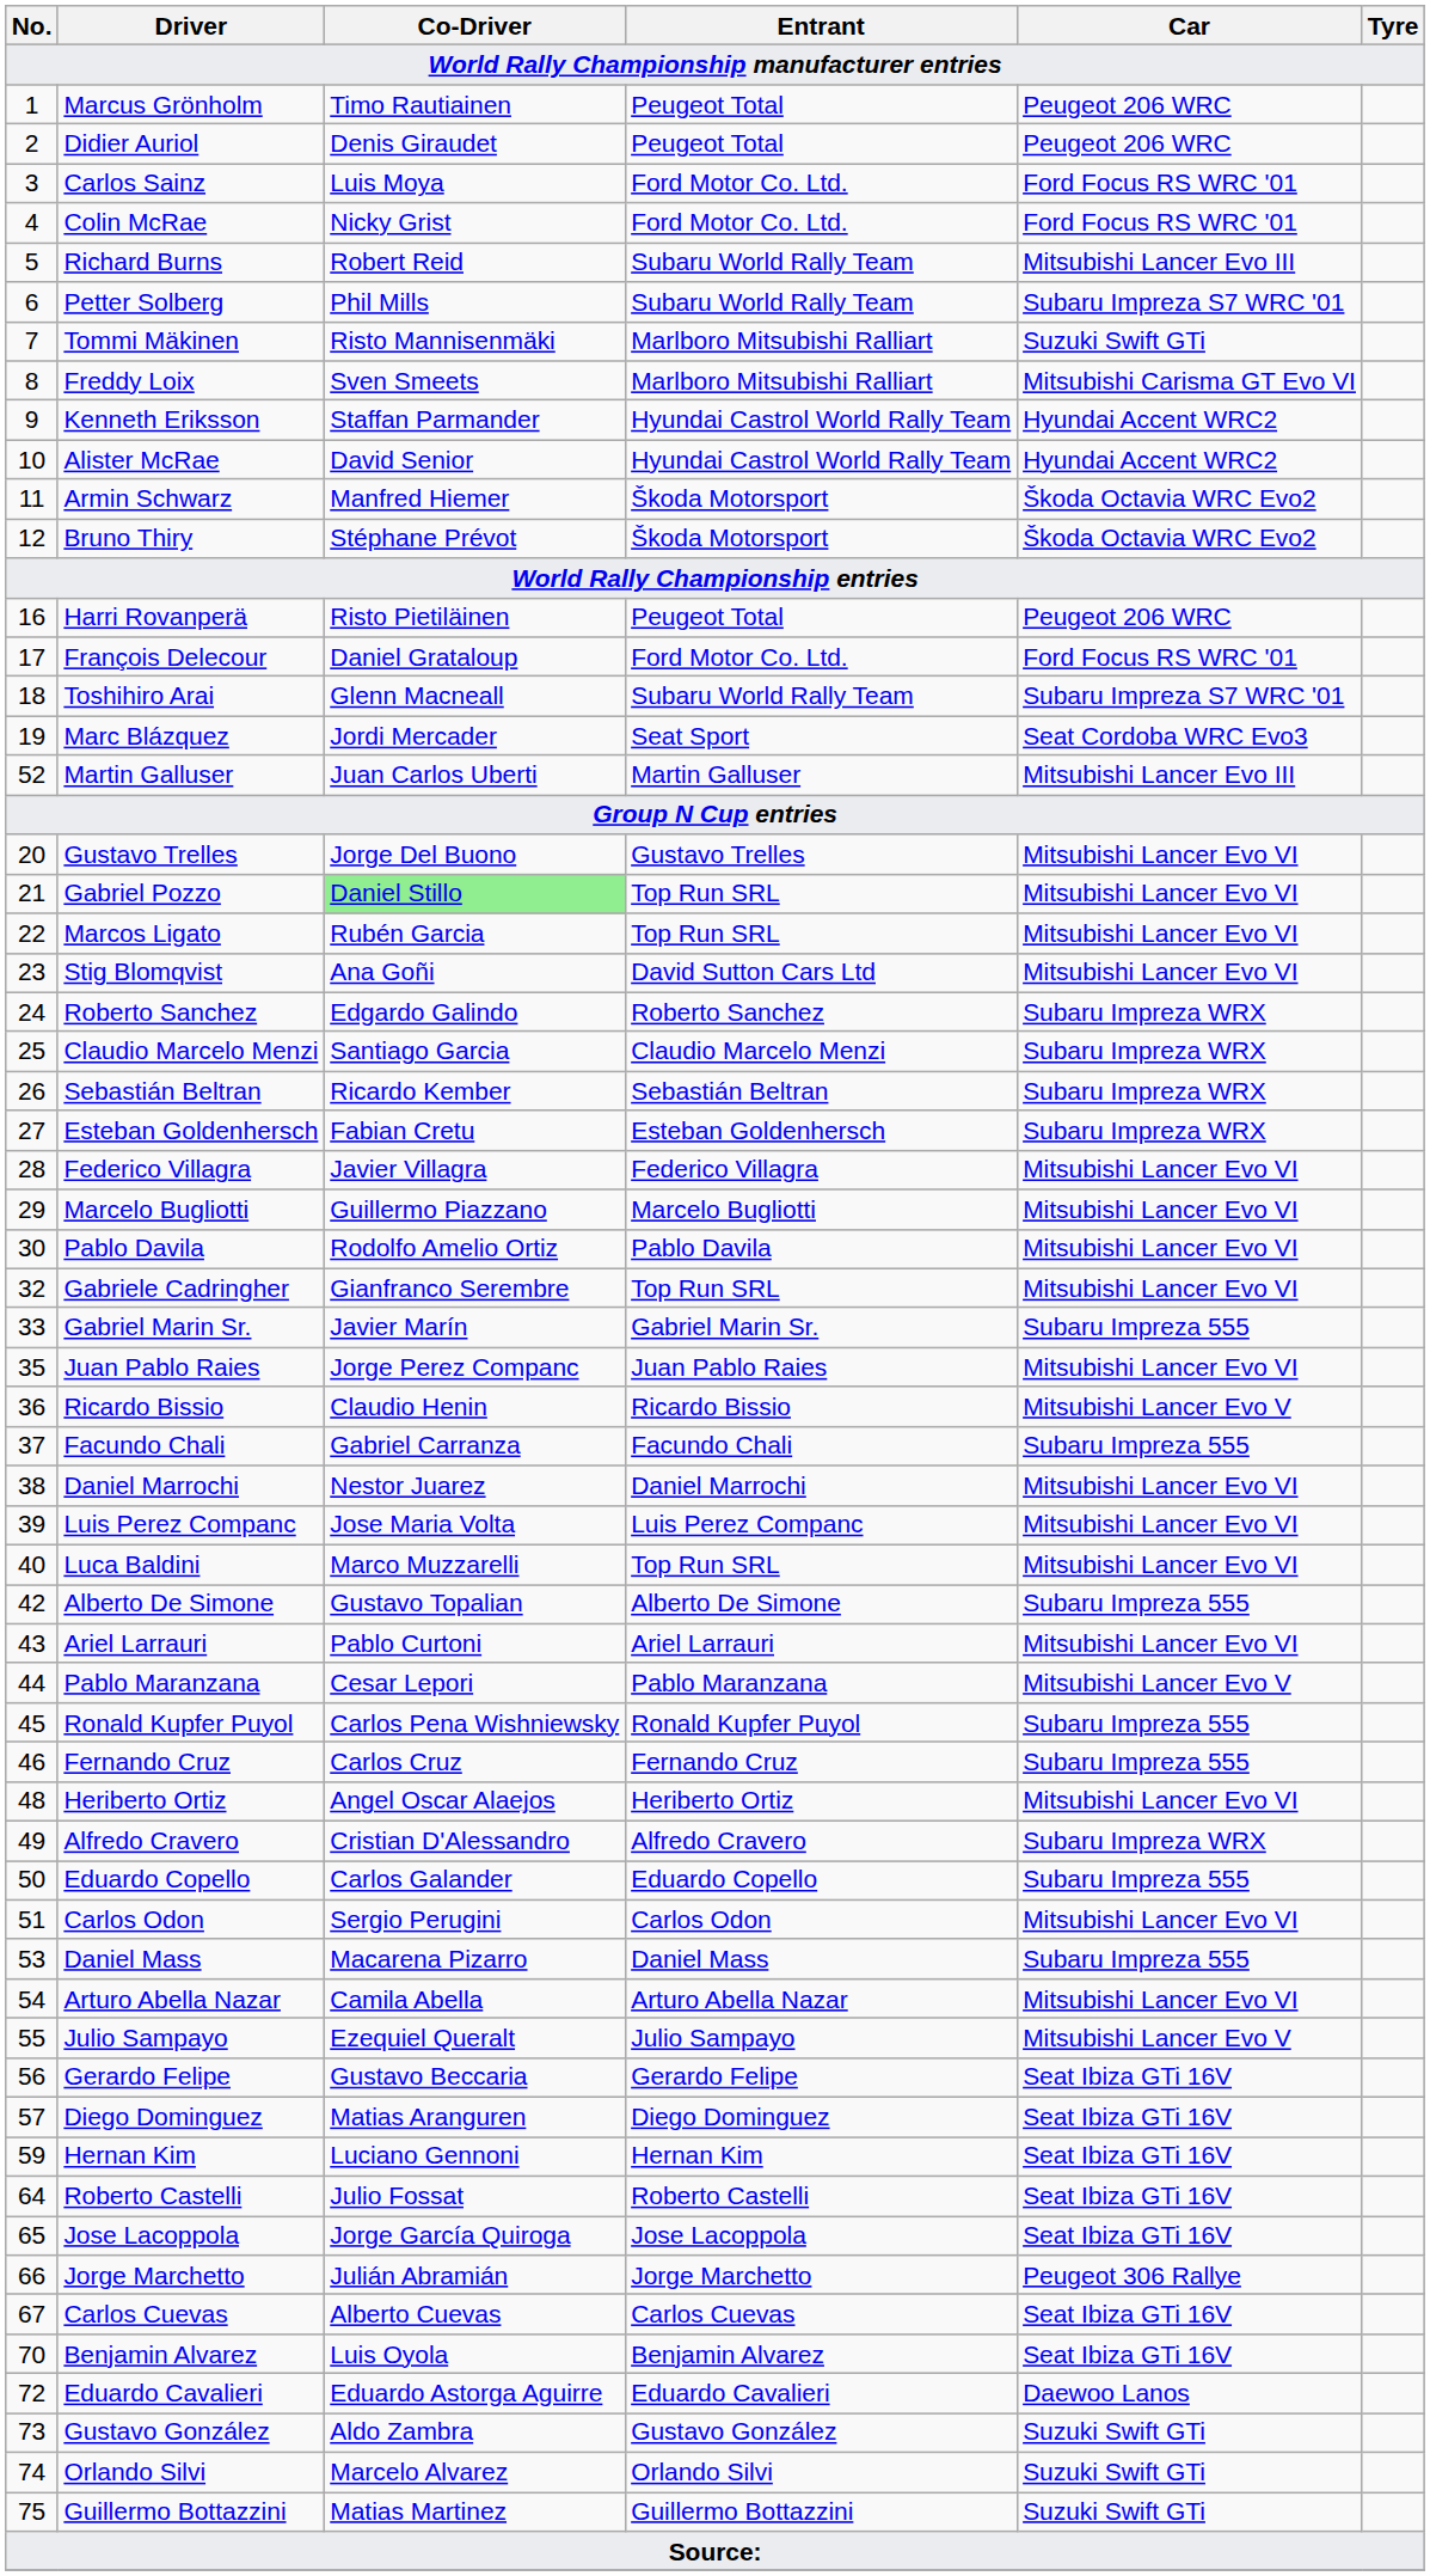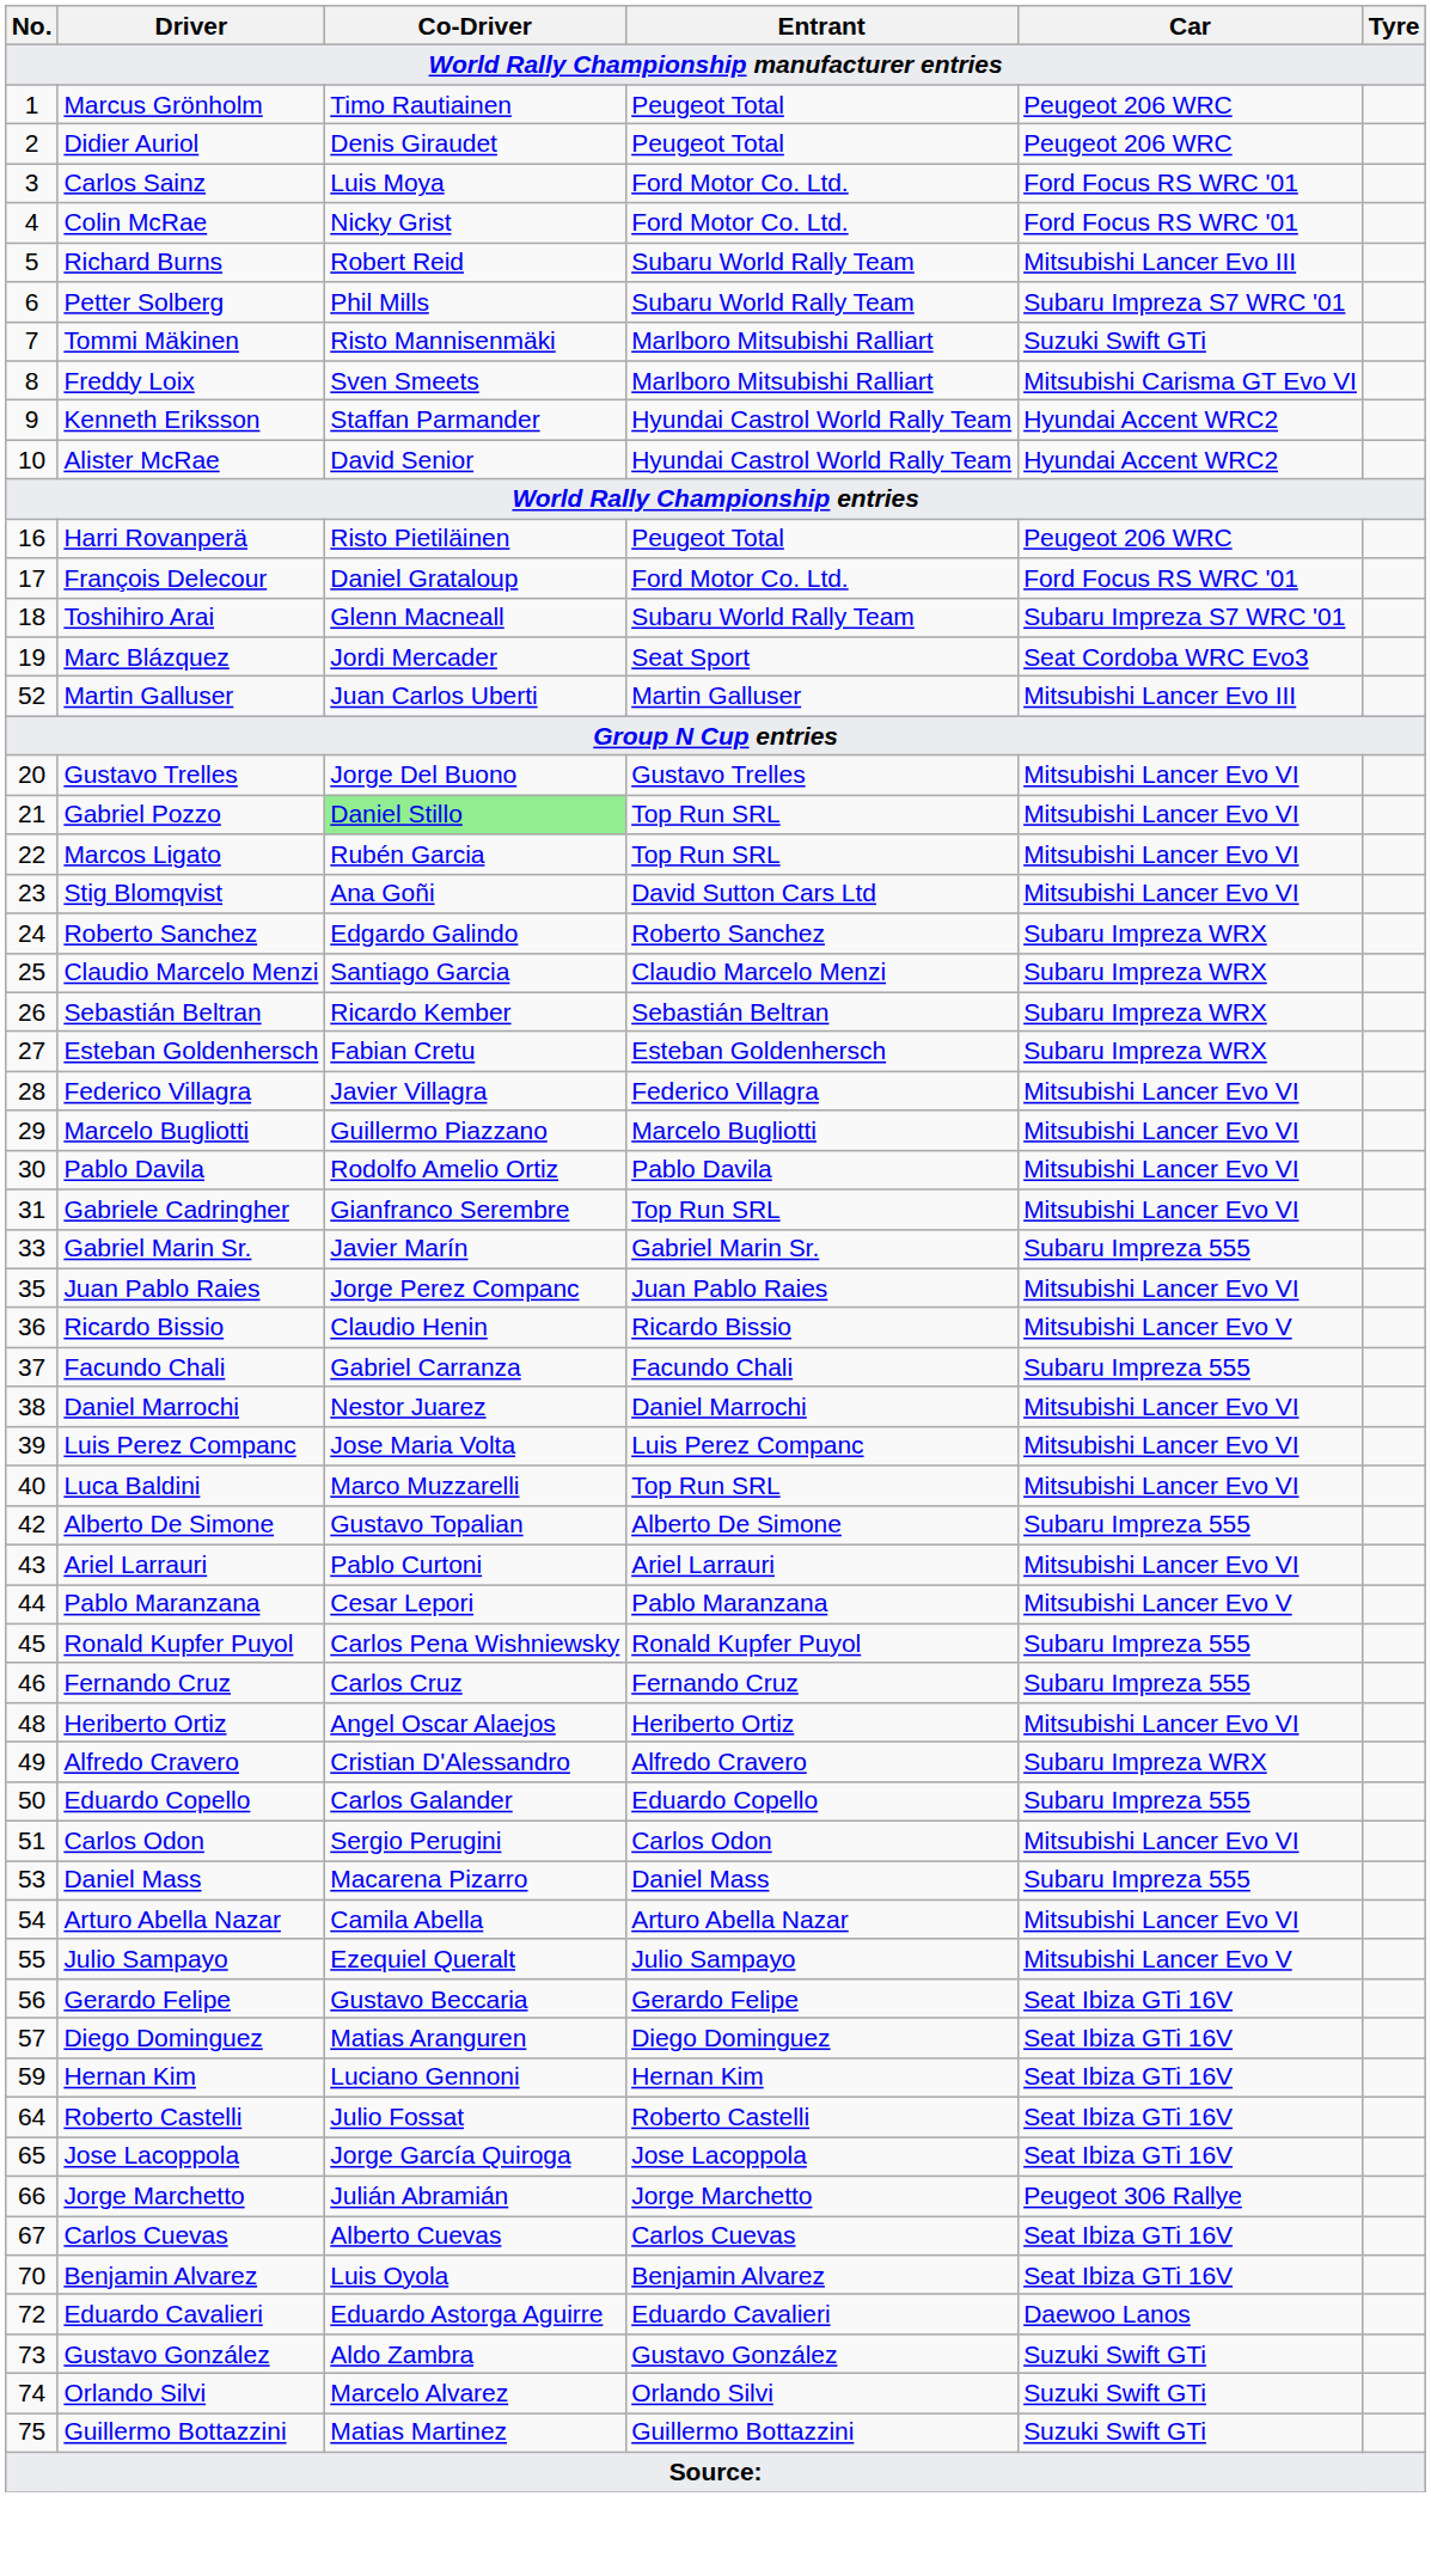- row: 11 | Armin Schwarz | Manfred Hiemer | Škoda Motorsport | Škoda Octavia WRC Evo2
- row: 12 | Bruno Thiry | Stéphane Prévot | Škoda Motorsport | Škoda Octavia WRC Evo2
Gabriele Cadringher | No.: 32 -> 31
